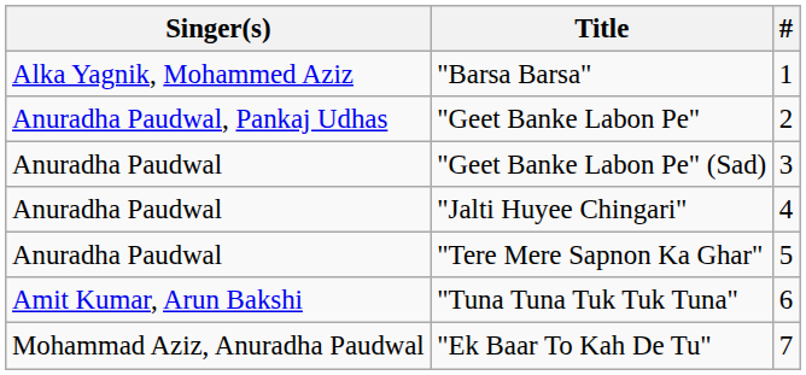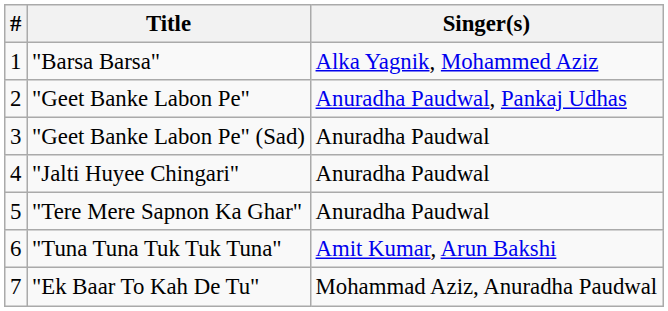columns swapped: # <-> Singer(s)
